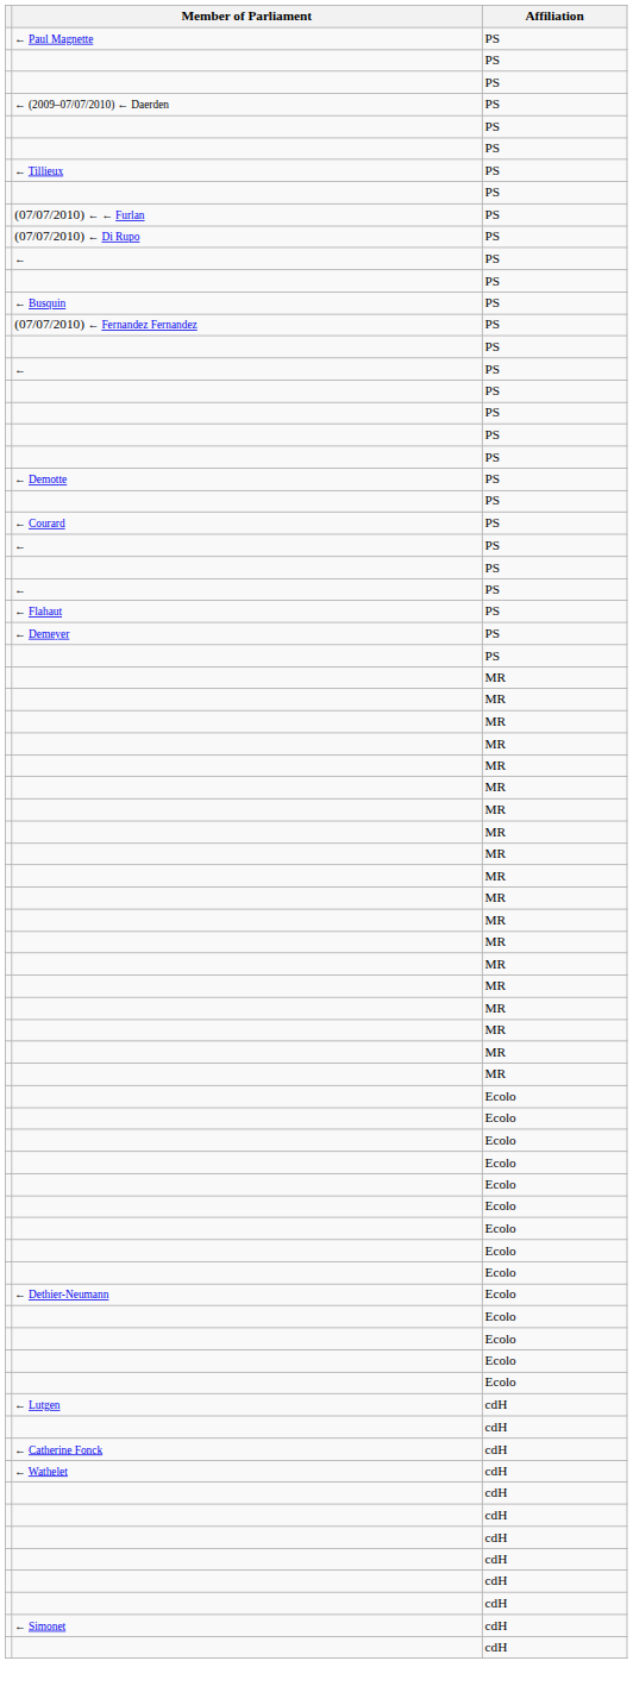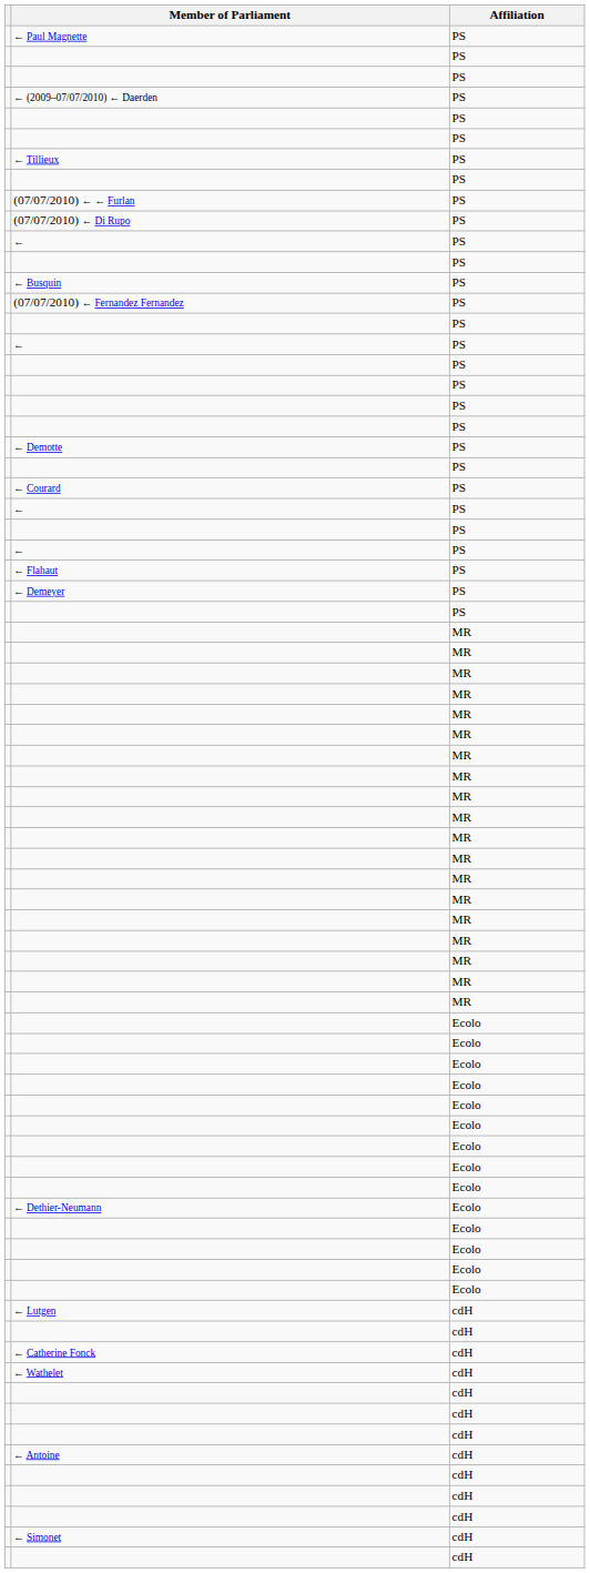+ row: ← Antoine | cdH
